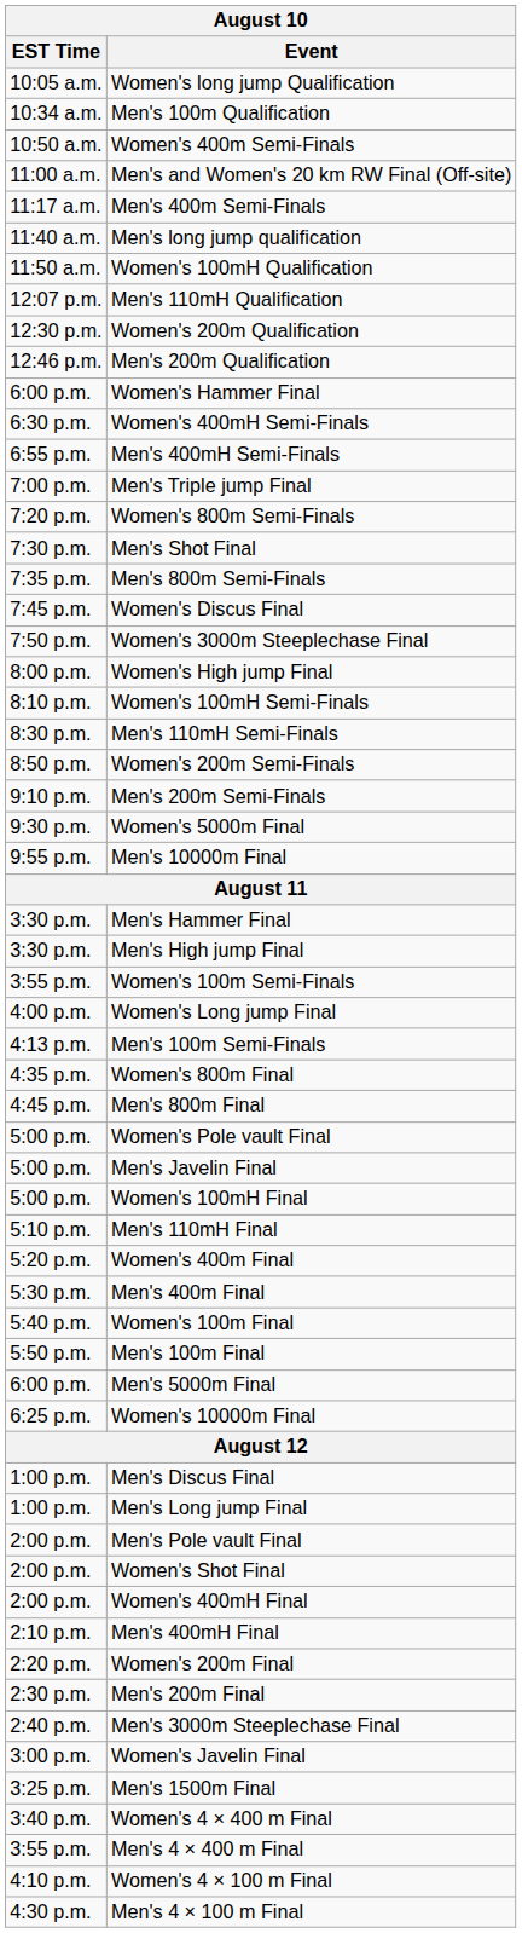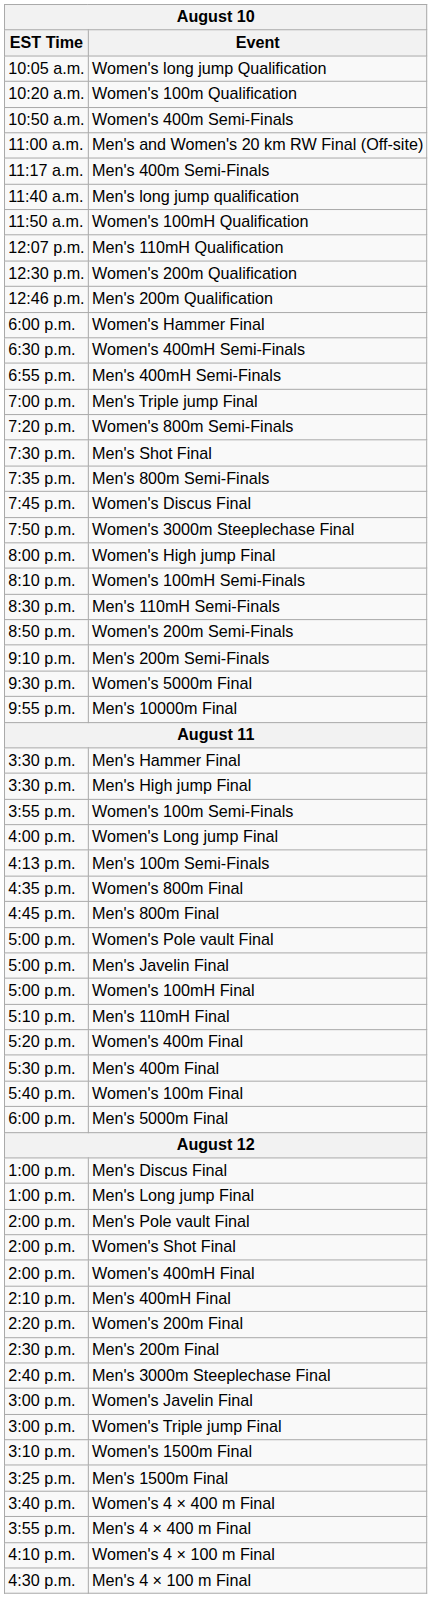+ row: 10:20 a.m. | Women's 100m Qualification
- row: 10:34 a.m. | Men's 100m Qualification
- row: 5:50 p.m. | Men's 100m Final
- row: 6:25 p.m. | Women's 10000m Final
+ row: 3:00 p.m. | Women's Triple jump Final
+ row: 3:10 p.m. | Women's 1500m Final
